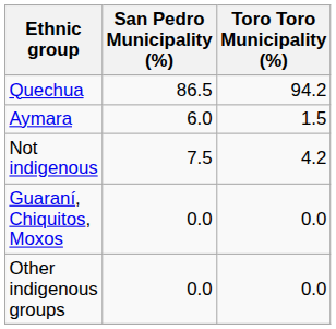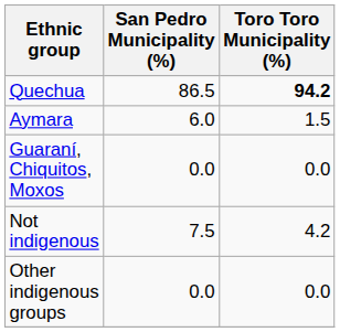Quechua | Toro Toro Municipality (%): normal -> bold
rows swapped: Guaraní, Chiquitos, Moxos <-> Not indigenous
